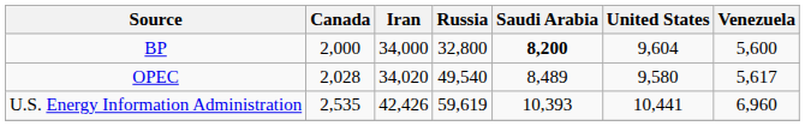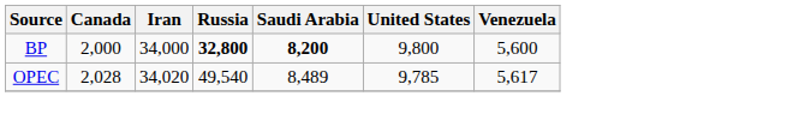BP | Russia: normal -> bold
BP | United States: 9,604 -> 9,800
OPEC | United States: 9,580 -> 9,785
- row: U.S. Energy Information Administration | 2,535 | 42,426 | 59,619 | 10,393 | 10,441 | 6,960
